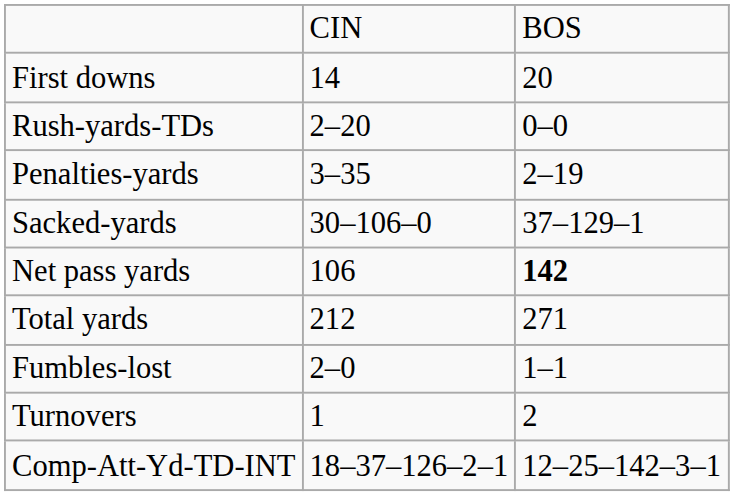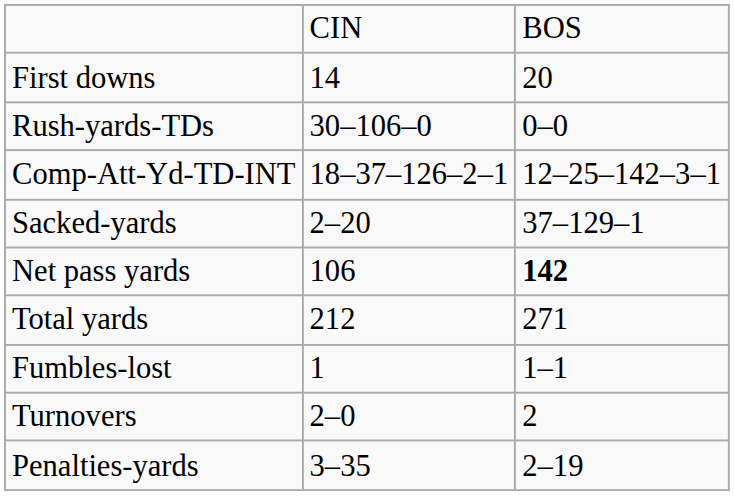Rush-yards-TDs | column 2: 2–20 -> 30–106–0
rows swapped: Comp-Att-Yd-TD-INT <-> Penalties-yards
Sacked-yards | column 2: 30–106–0 -> 2–20
Fumbles-lost | column 2: 2–0 -> 1
Turnovers | column 2: 1 -> 2–0
